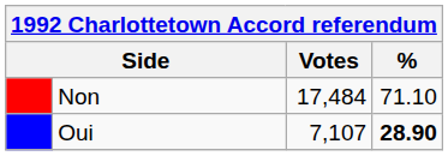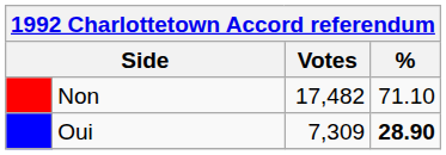Non | Votes: 17,484 -> 17,482
Oui | Votes: 7,107 -> 7,309
